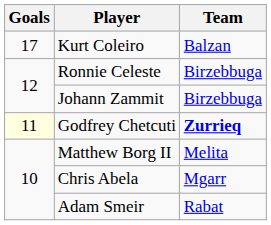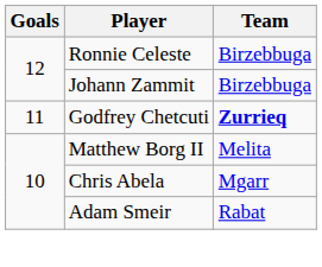- row: 17 | Kurt Coleiro | Balzan
Godfrey Chetcuti | Goals: lightyellow background -> no background
